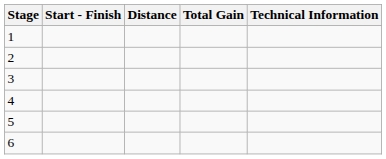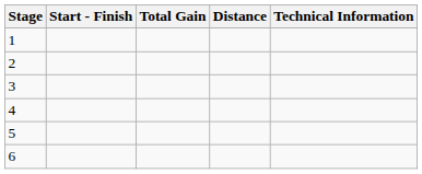columns swapped: Distance <-> Total Gain
